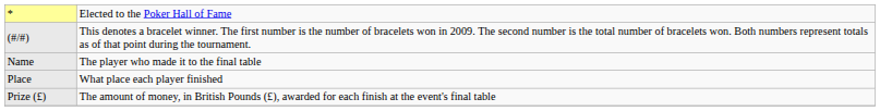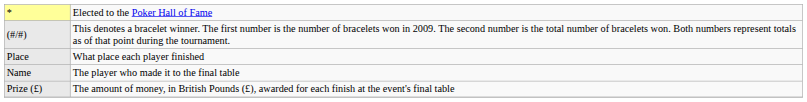rows swapped: Place <-> Name
